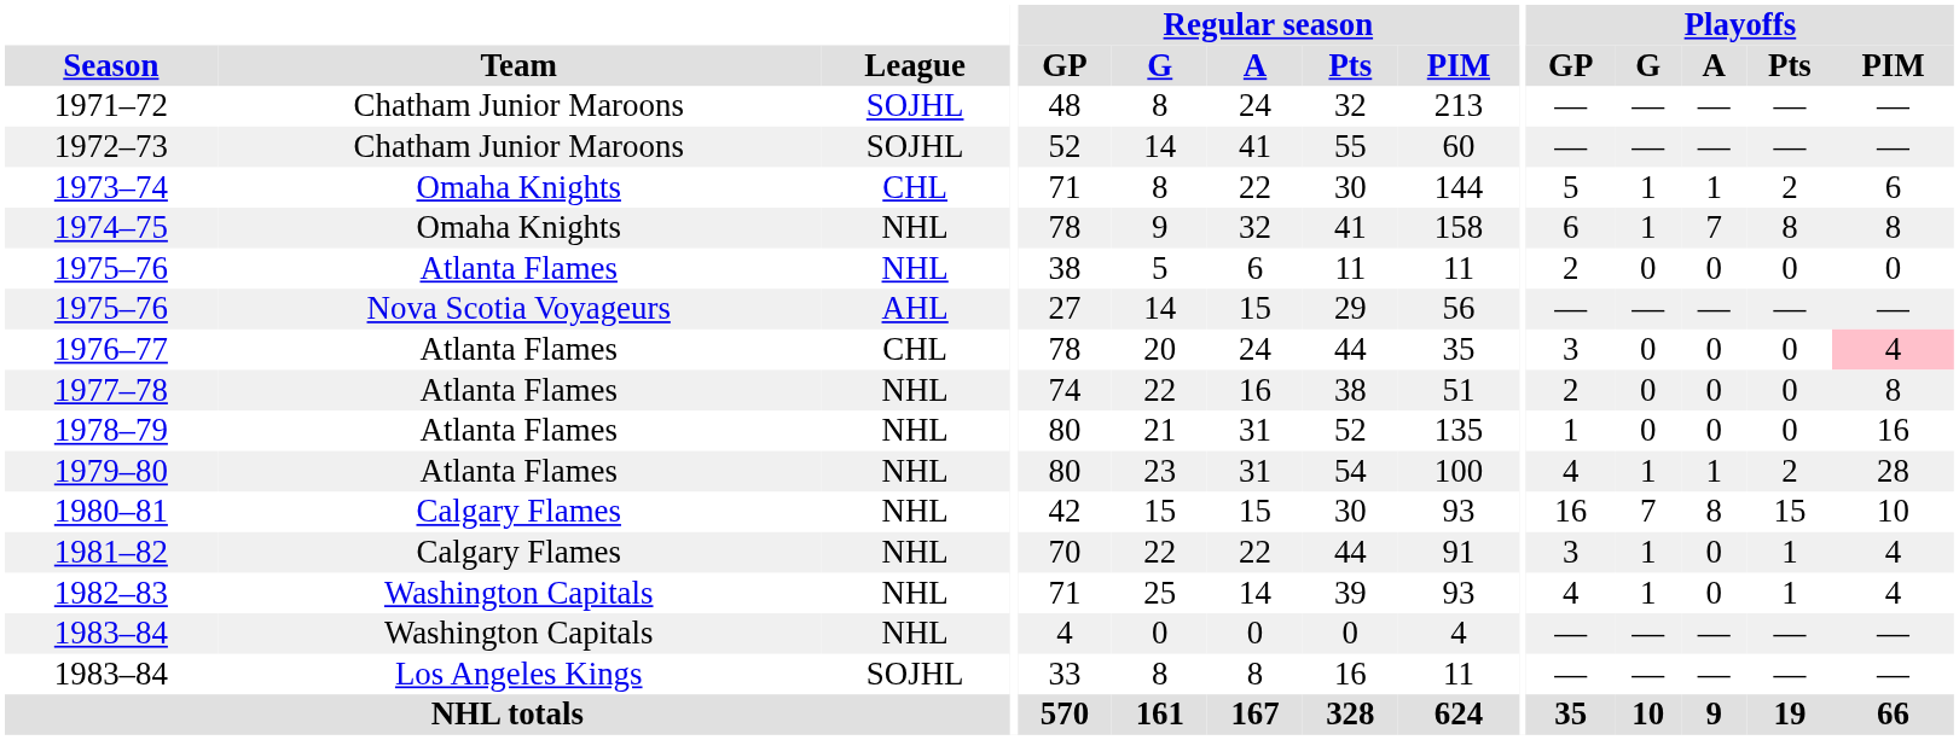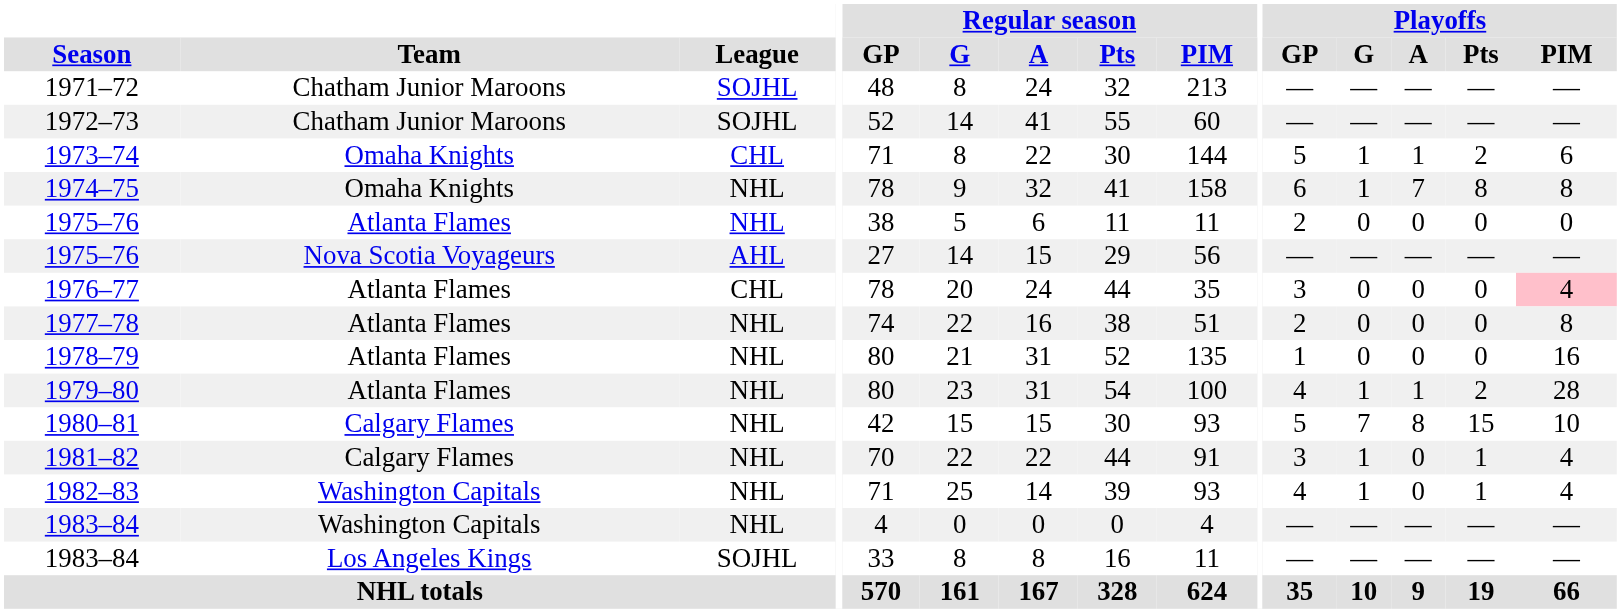1980–81 | Playoffs / GP: 16 -> 5
